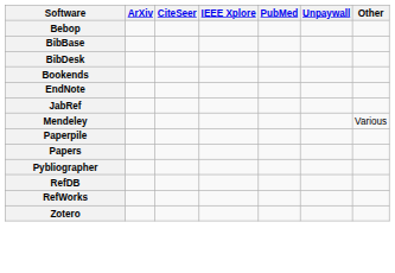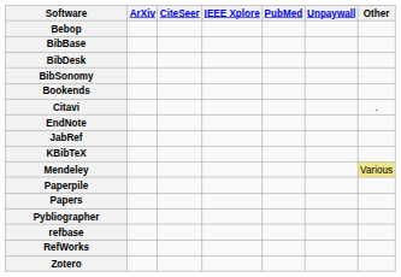+ row: BibSonomy
+ row: Citavi | .
+ row: KBibTeX
Mendeley | Other: no background -> khaki background
+ row: refbase
- row: RefDB
